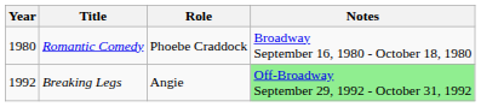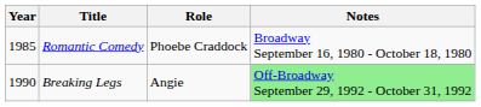Romantic Comedy | Year: 1980 -> 1985
Breaking Legs | Year: 1992 -> 1990
